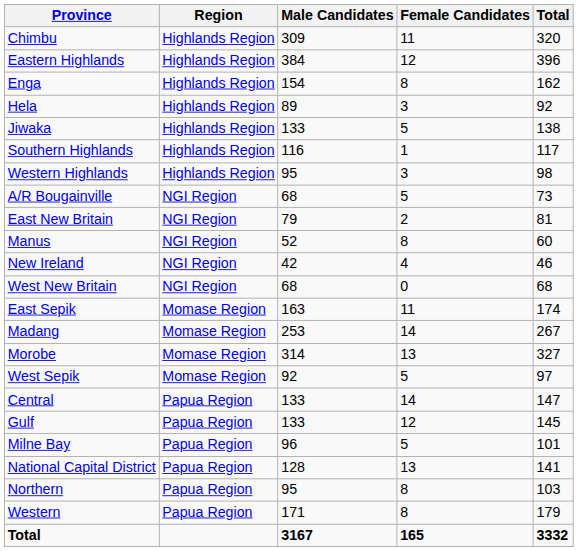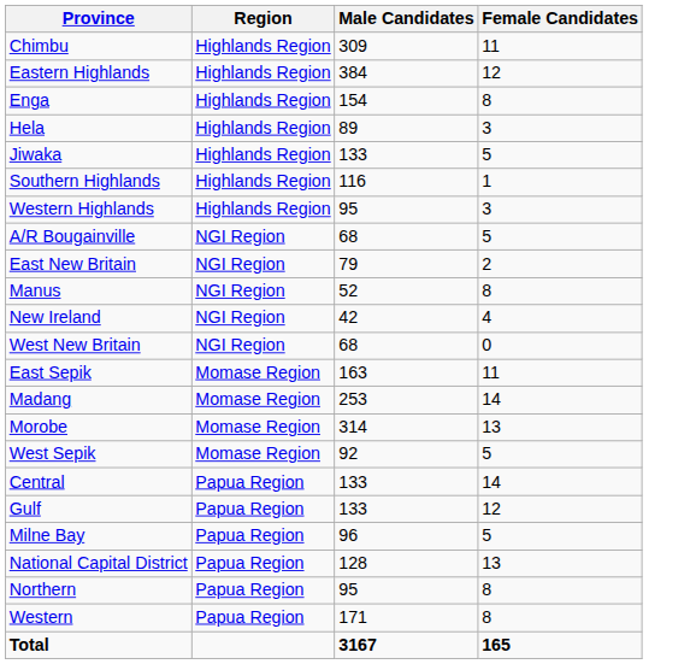- column: Total | 320 | 396 | 162 | 92 | 138 | 117 | 98 | 73 | 81 | 60 | 46 | 68 | 174 | 267 | 327 | 97 | 147 | 145 | 101 | 141 | 103 | 179 | 3332
